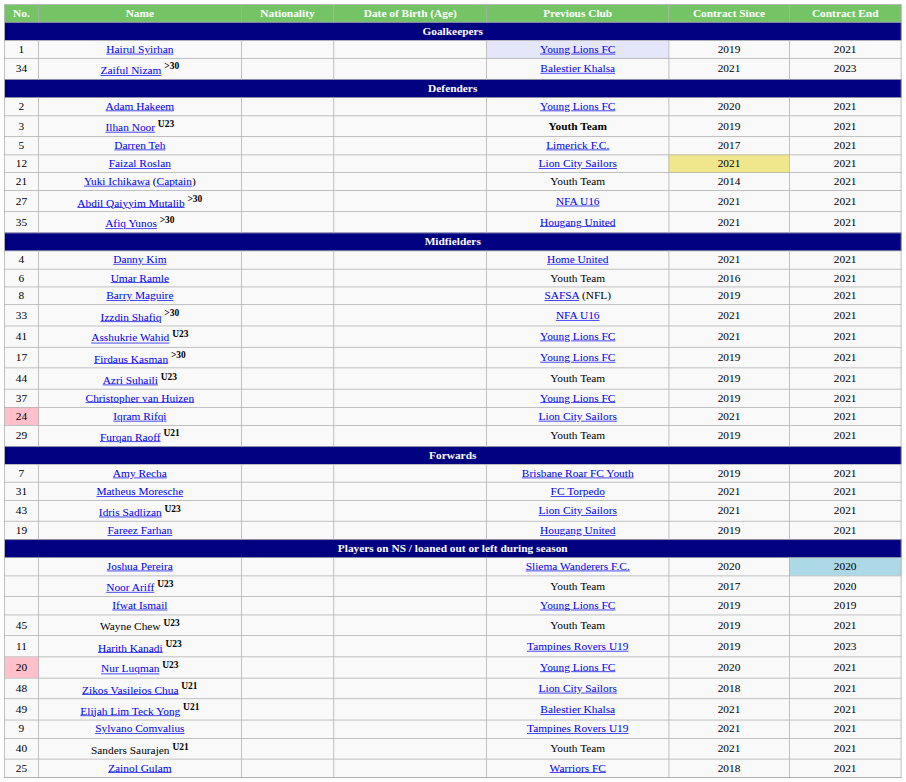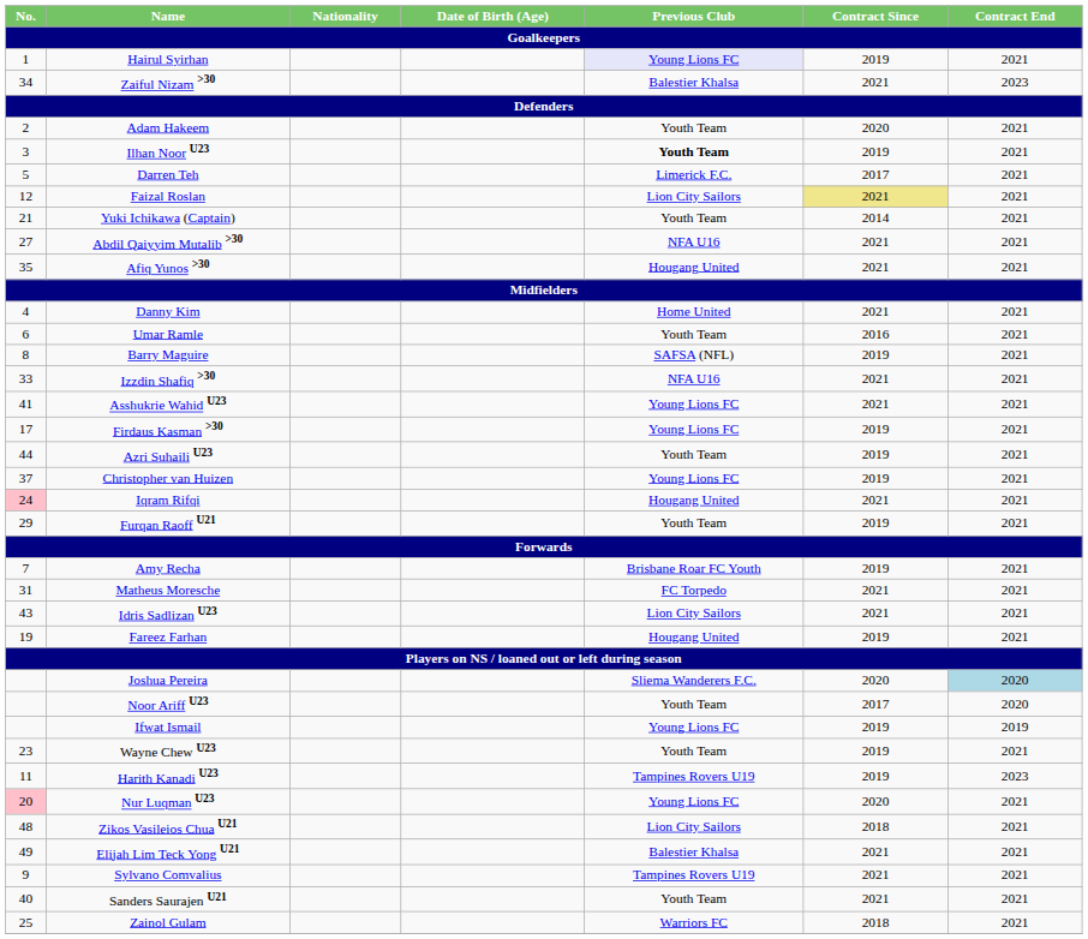Adam Hakeem | Previous Club: Young Lions FC -> Youth Team
Iqram Rifqi | Previous Club: Lion City Sailors -> Hougang United
Wayne Chew U23 | No.: 45 -> 23
